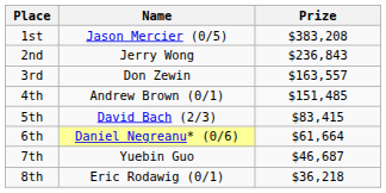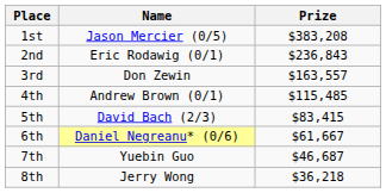2nd | Name: Jerry Wong -> Eric Rodawig (0/1)
4th | Prize: $151,485 -> $115,485
6th | Prize: $61,664 -> $61,667
8th | Name: Eric Rodawig (0/1) -> Jerry Wong
